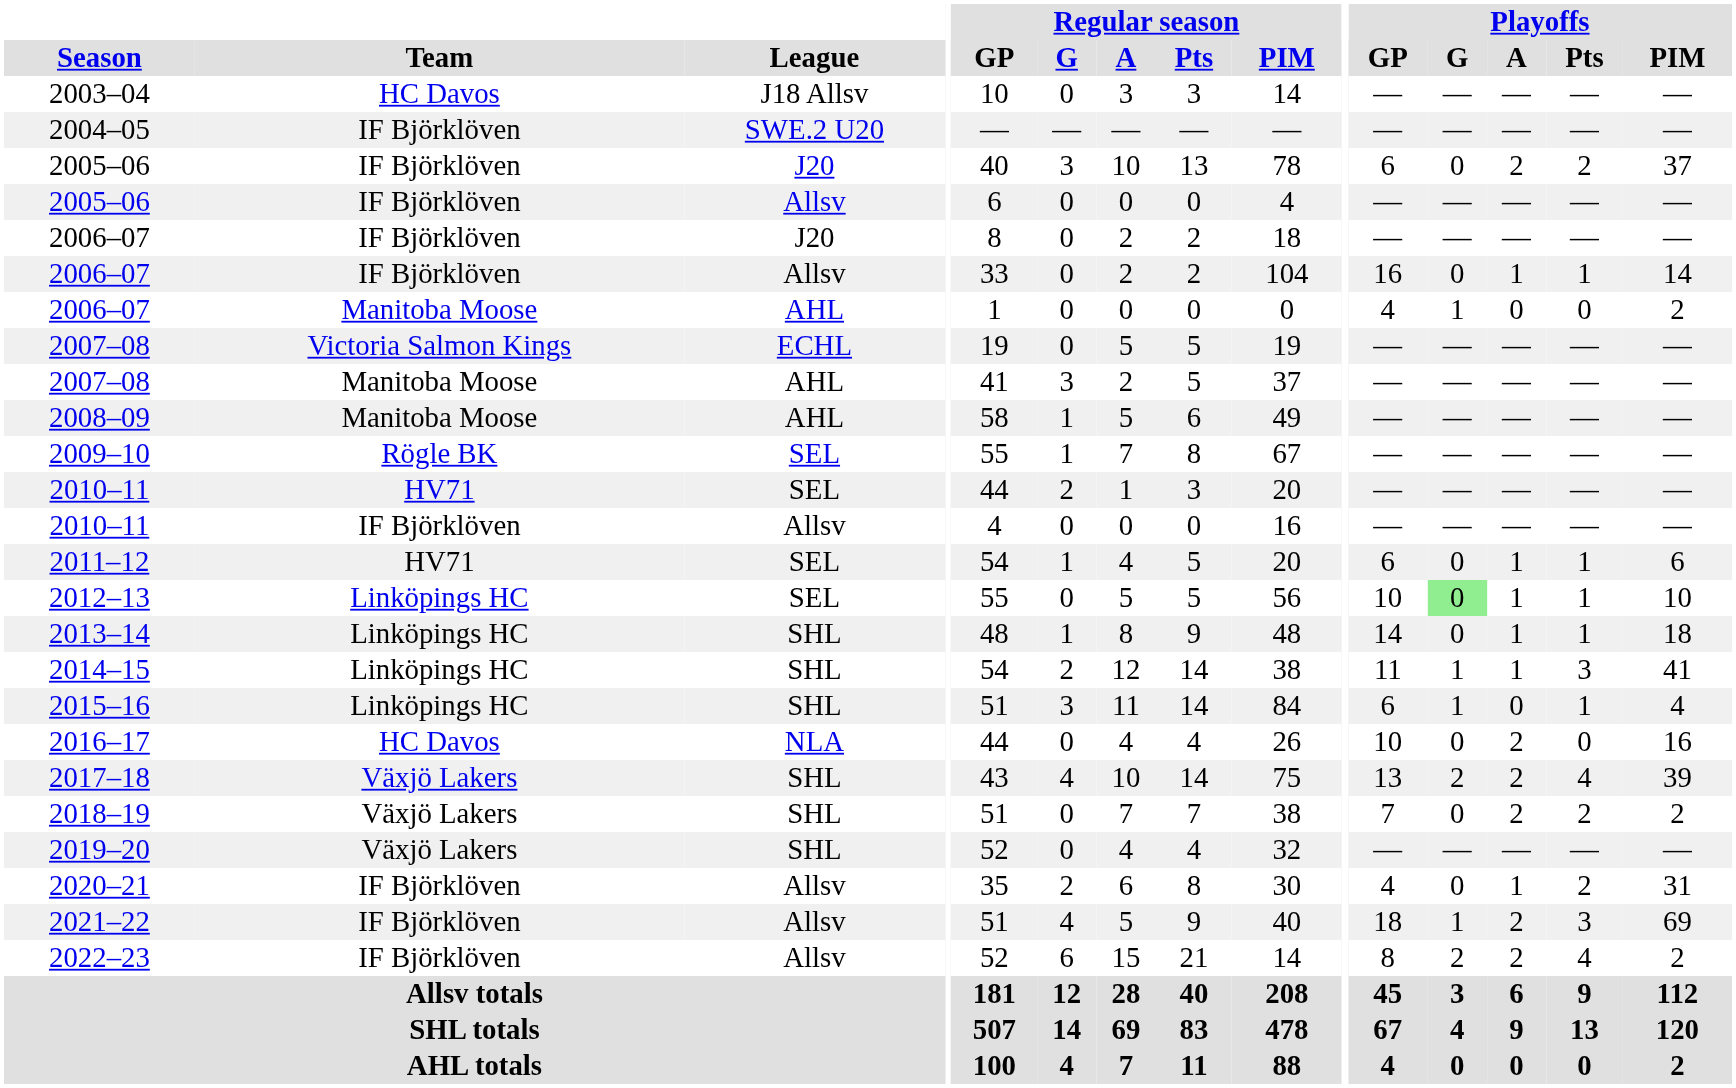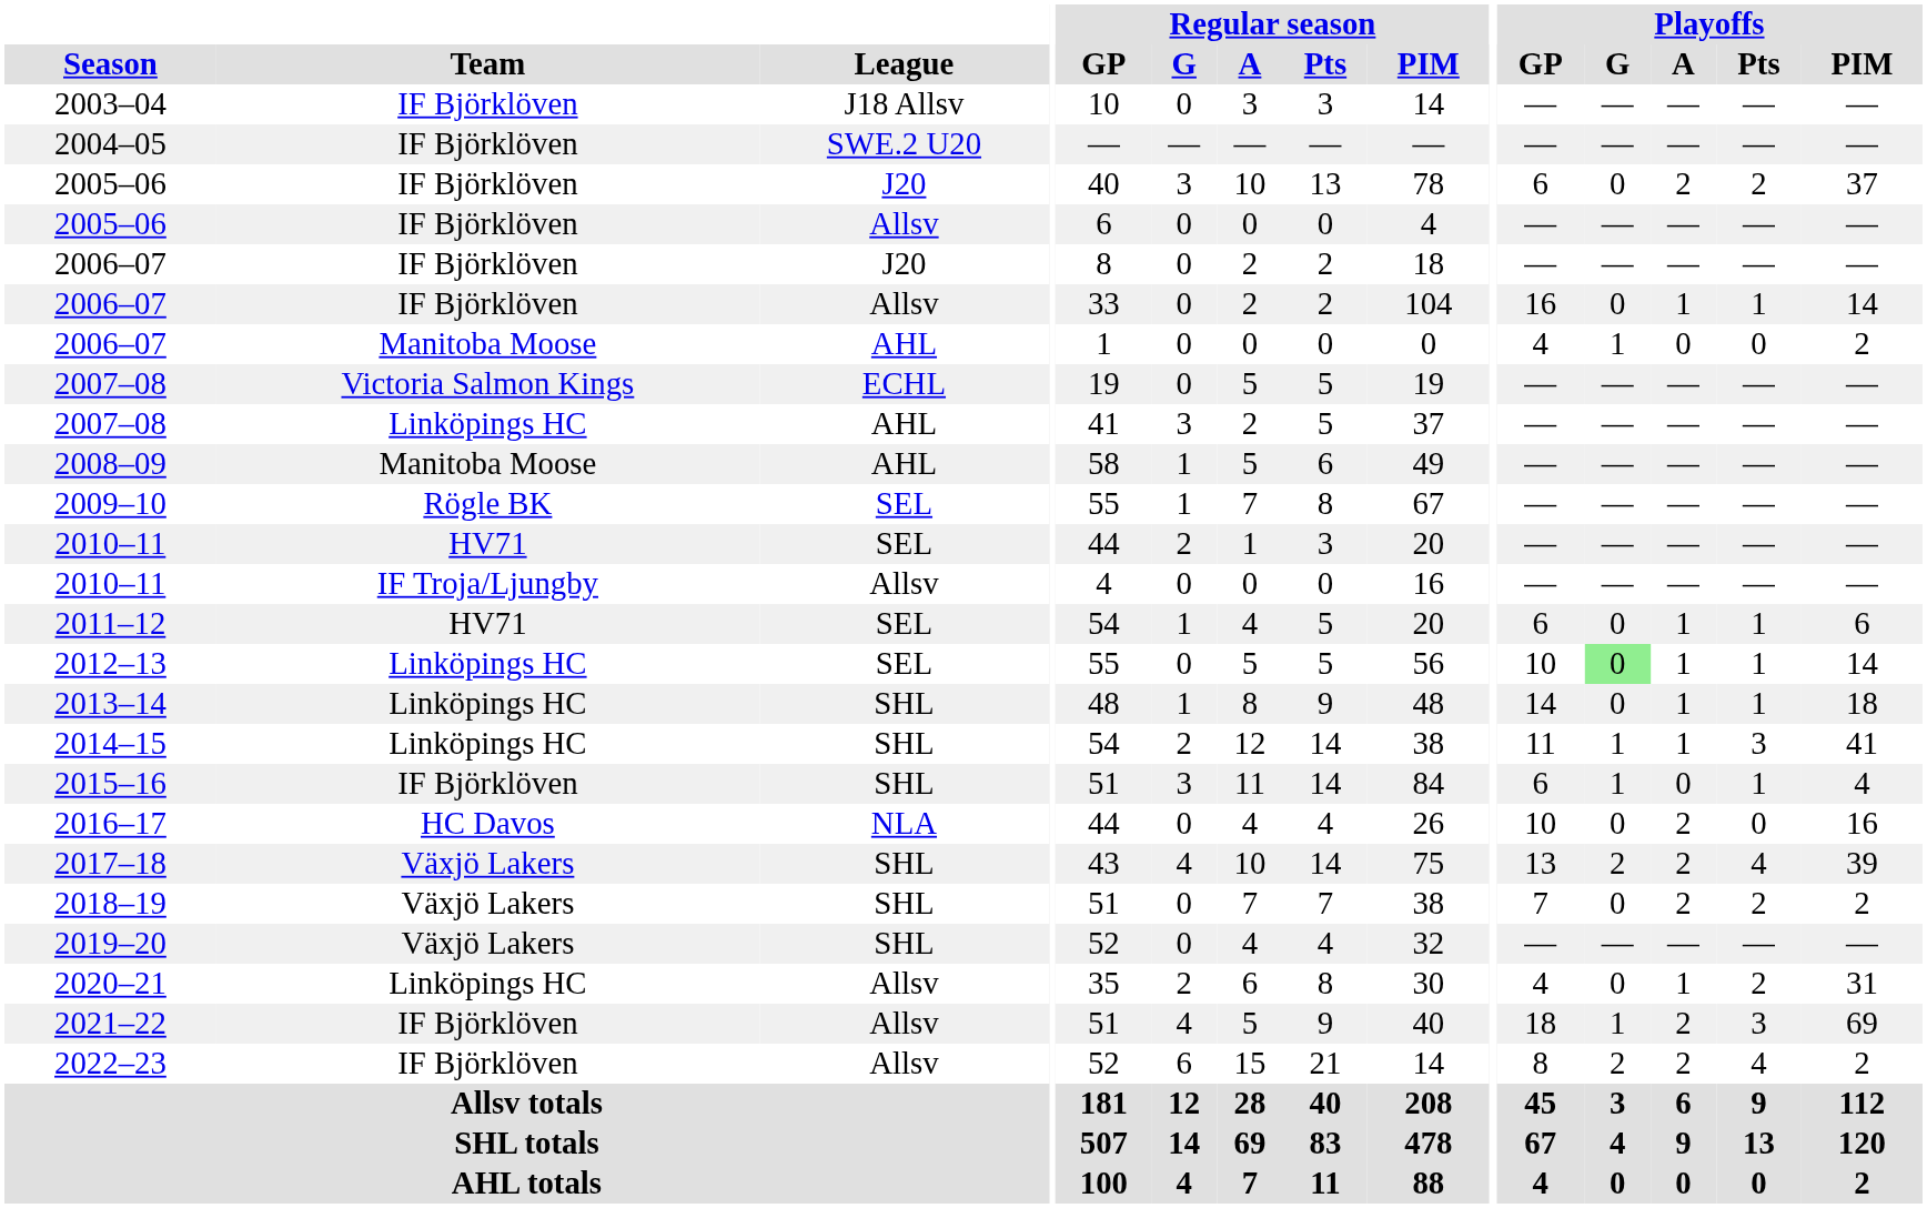2003–04 | Team: HC Davos -> IF Björklöven
2007–08 / AHL | Team: Manitoba Moose -> Linköpings HC
2010–11 / Allsv | Team: IF Björklöven -> IF Troja/Ljungby
2012–13 | Playoffs / PIM: 10 -> 14
2015–16 | Team: Linköpings HC -> IF Björklöven
2020–21 | Team: IF Björklöven -> Linköpings HC
